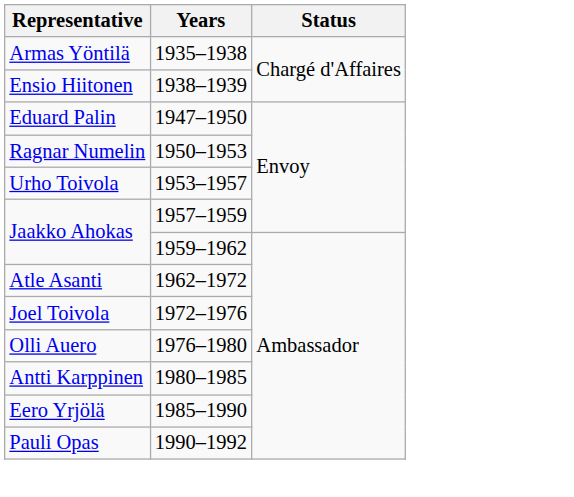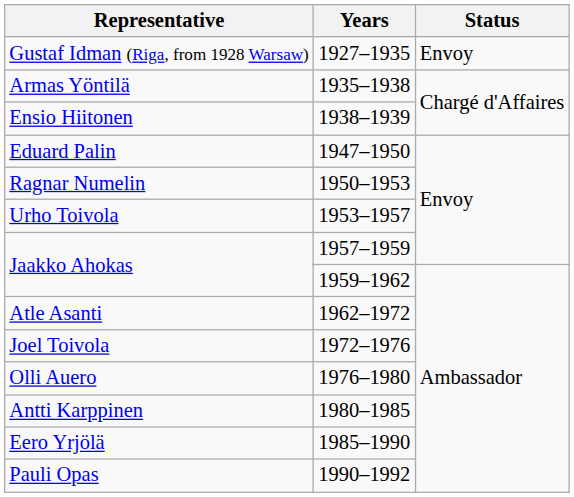+ row: Gustaf Idman (Riga, from 1928 Warsaw) | 1927–1935 | Envoy
